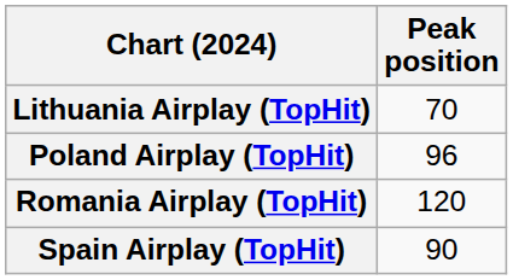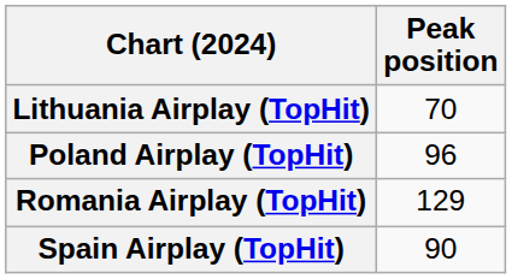Romania Airplay (TopHit) | Peak position: 120 -> 129
